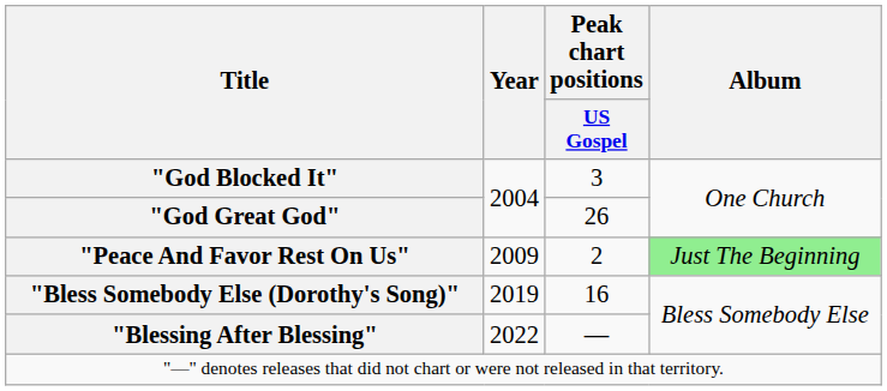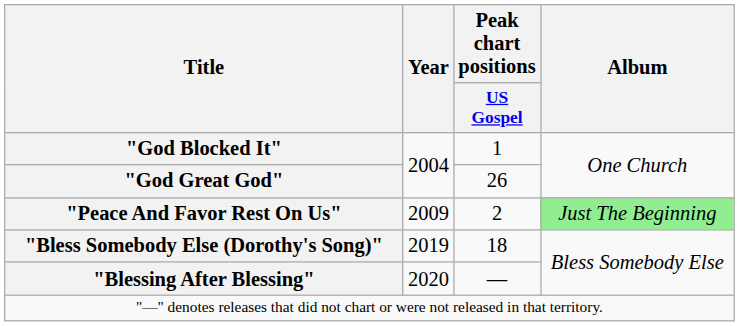"God Blocked It" | Peak chart positions / US Gospel: 3 -> 1
"Bless Somebody Else (Dorothy's Song)" | Peak chart positions / US Gospel: 16 -> 18
"Blessing After Blessing" | Year: 2022 -> 2020
